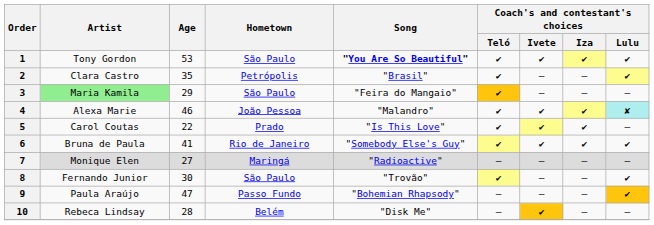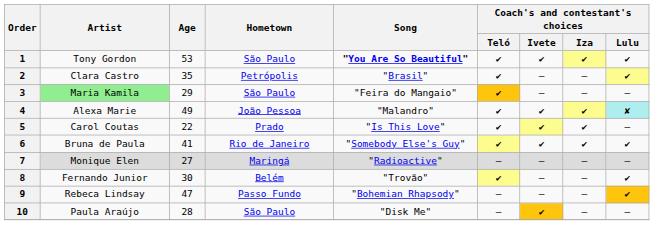4 | Age: 46 -> 49
8 | Hometown: São Paulo -> Belém
9 | Artist: Paula Araújo -> Rebeca Lindsay
10 | Artist: Rebeca Lindsay -> Paula Araújo
10 | Hometown: Belém -> São Paulo
